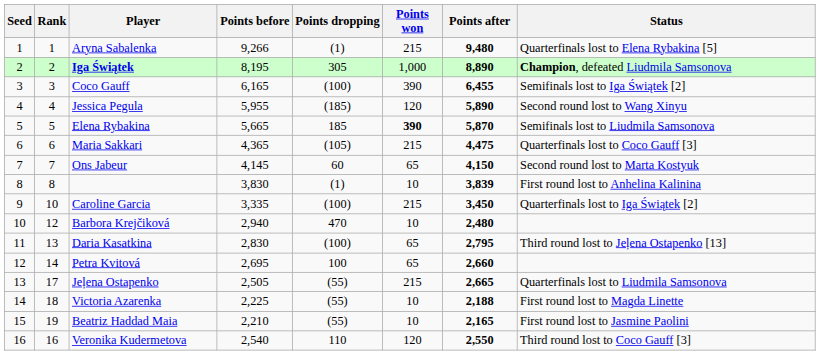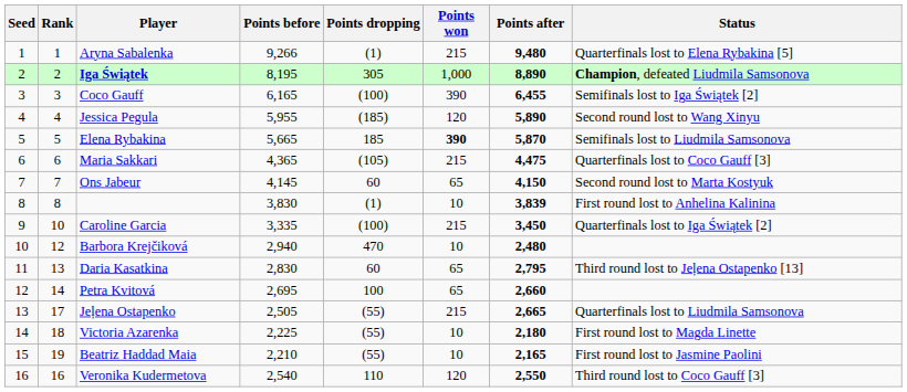Daria Kasatkina | Points dropping: (100) -> 60
Victoria Azarenka | Points after: 2,188 -> 2,180
